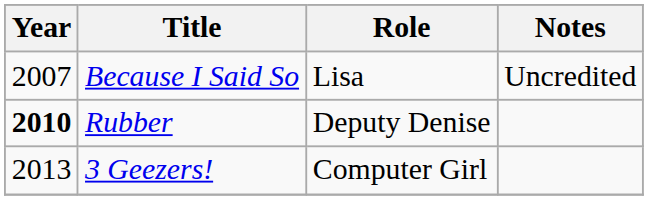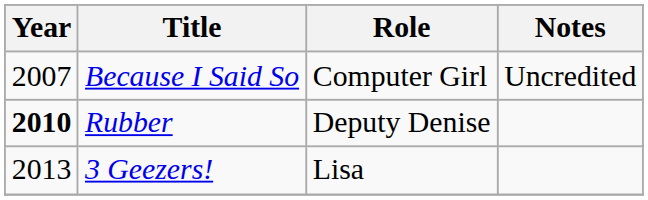Because I Said So | Role: Lisa -> Computer Girl
3 Geezers! | Role: Computer Girl -> Lisa
